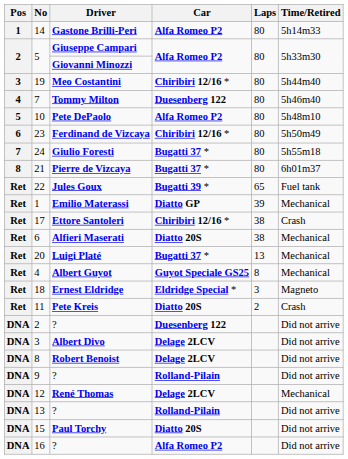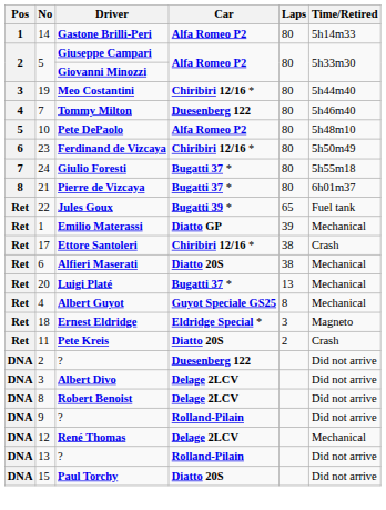- row: DNA | 16 | ? | Alfa Romeo P2 | Did not arrive
